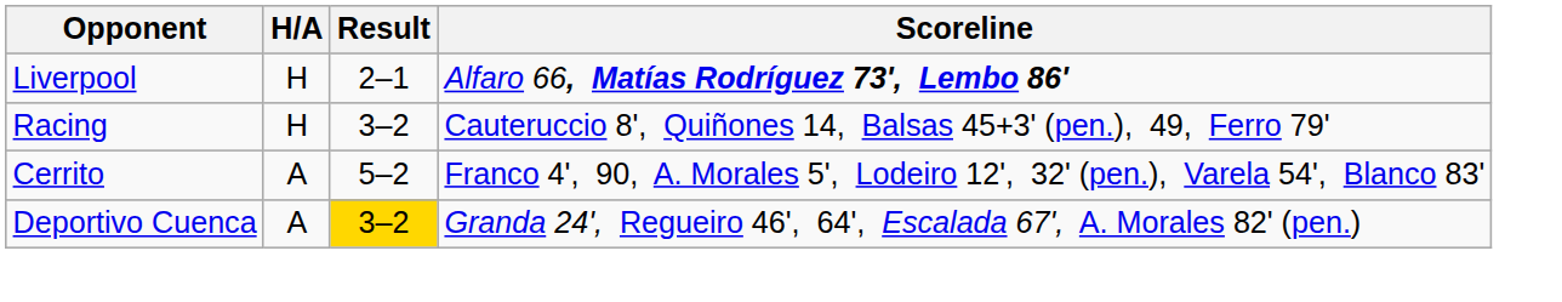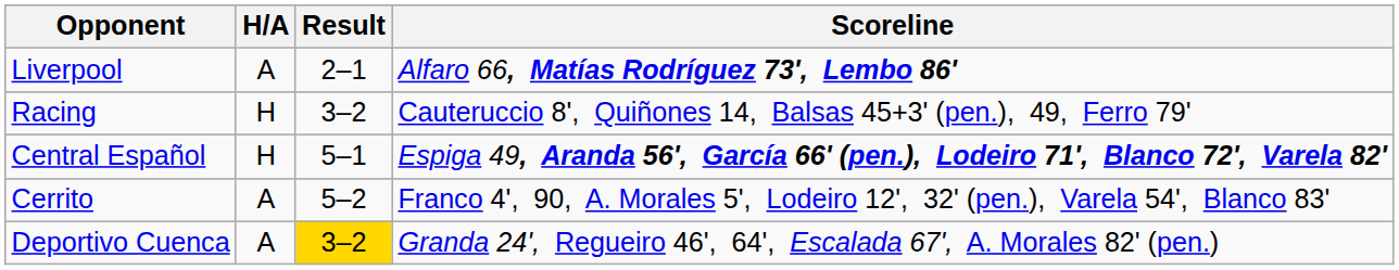Liverpool | H/A: H -> A
+ row: Central Español | H | 5–1 | Espiga 49, Aranda 56', García 66' (pen.), Lodeiro 71', Blanco 72', Varela 82'
